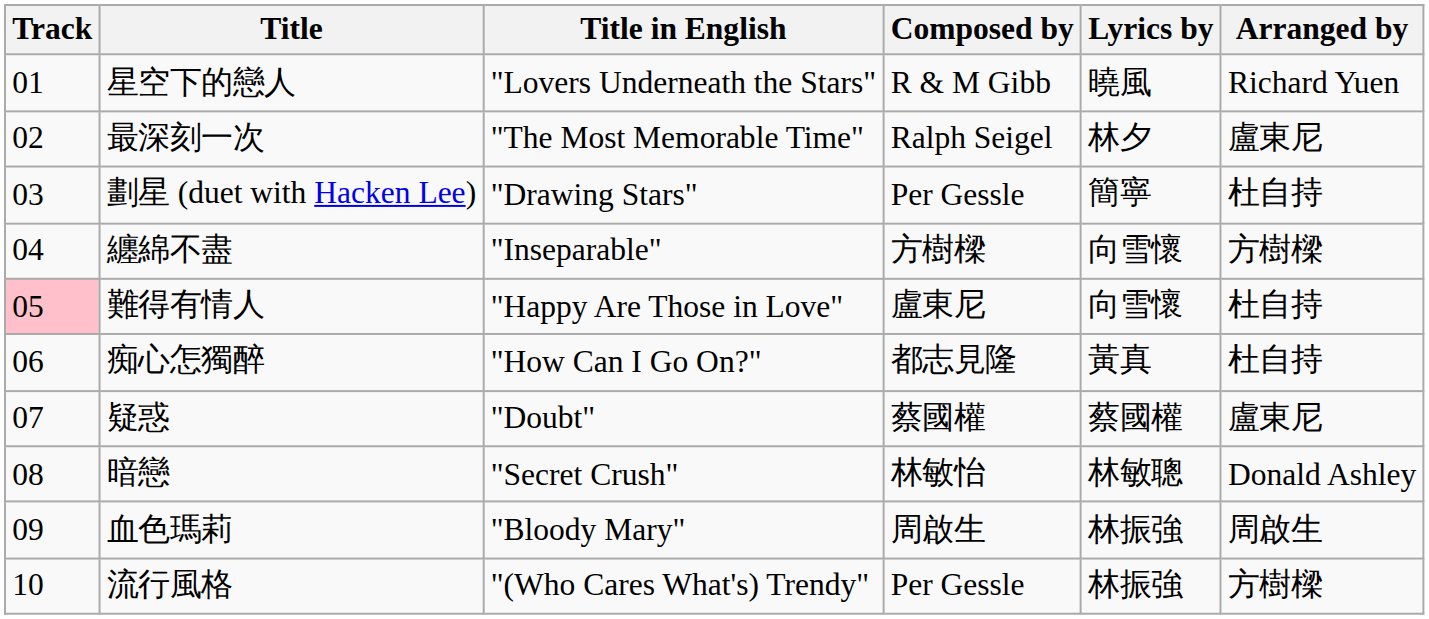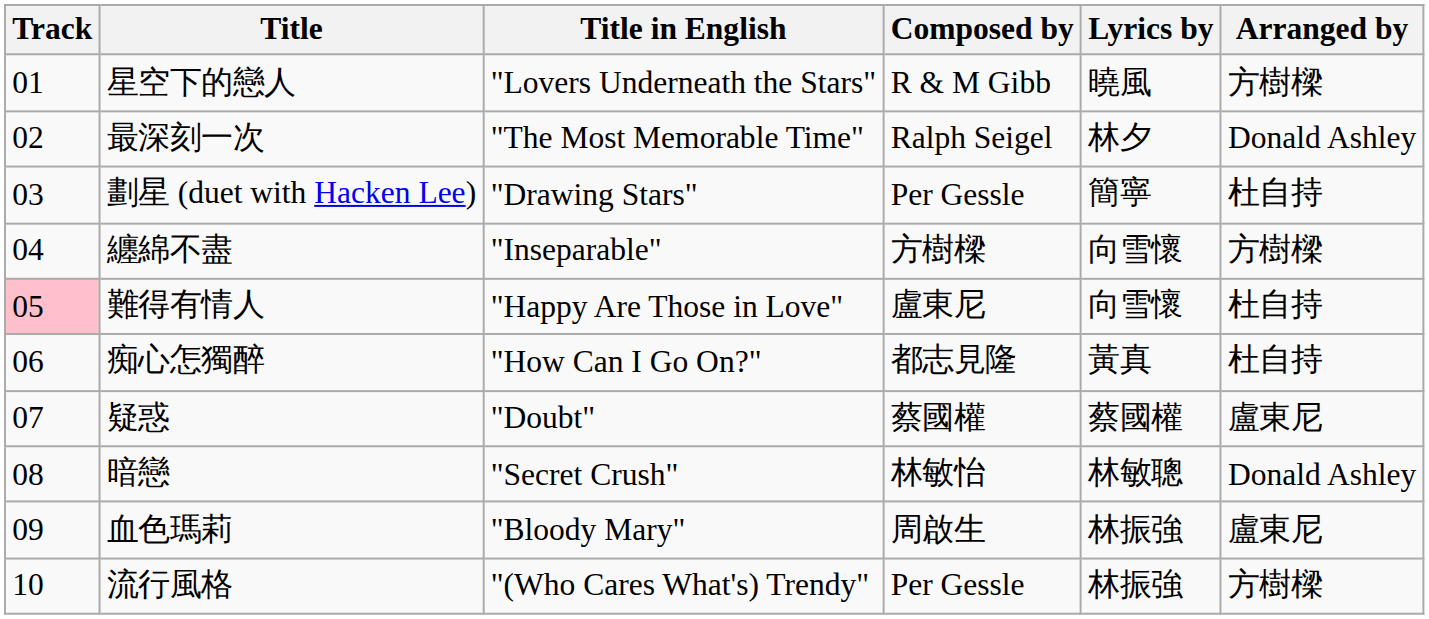星空下的戀人 | Arranged by: Richard Yuen -> 方樹樑
最深刻一次 | Arranged by: 盧東尼 -> Donald Ashley
血色瑪莉 | Arranged by: 周啟生 -> 盧東尼
